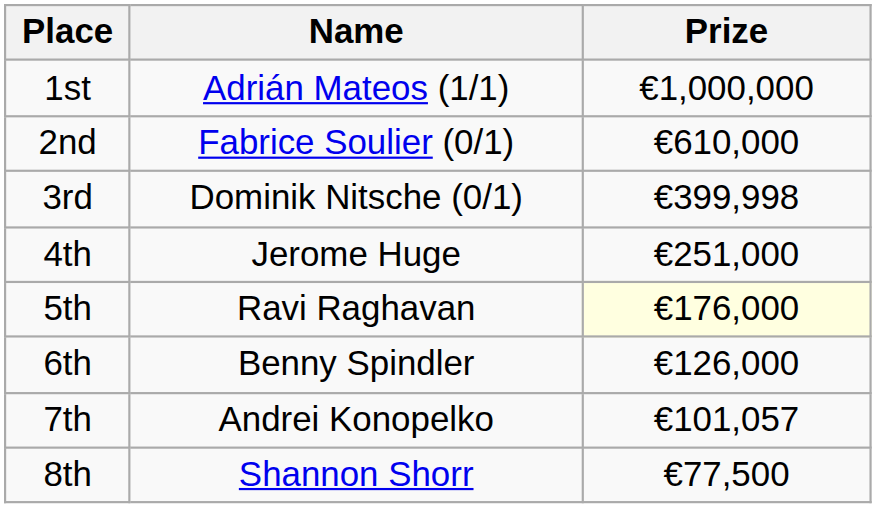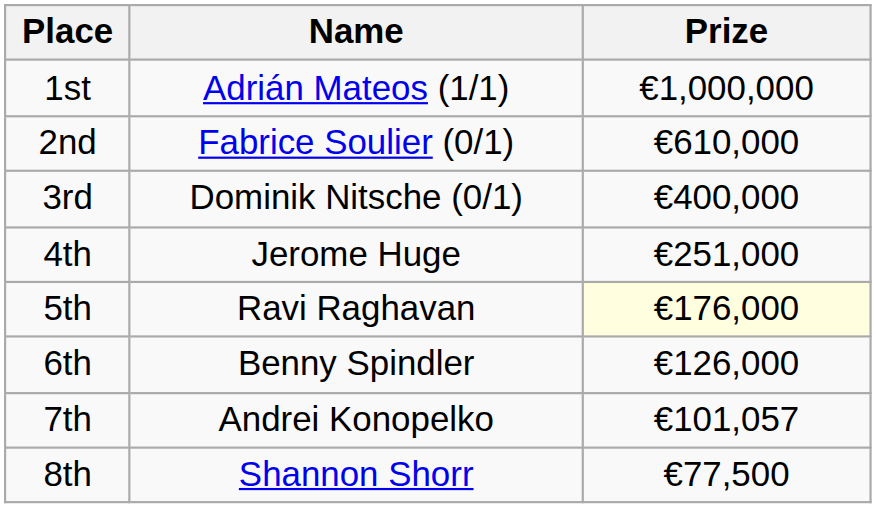3rd | Prize: €399,998 -> €400,000
